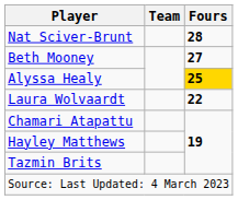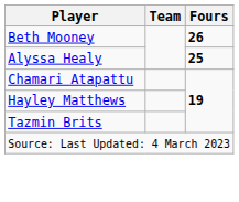- row: Nat Sciver-Brunt | 28
Beth Mooney | Fours: 27 -> 26
Alyssa Healy | Fours: gold background -> no background
- row: Laura Wolvaardt | 22
